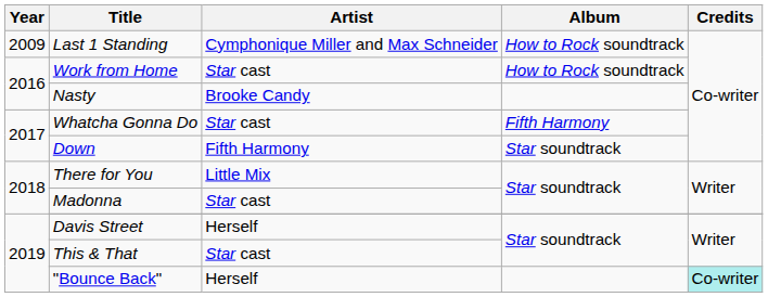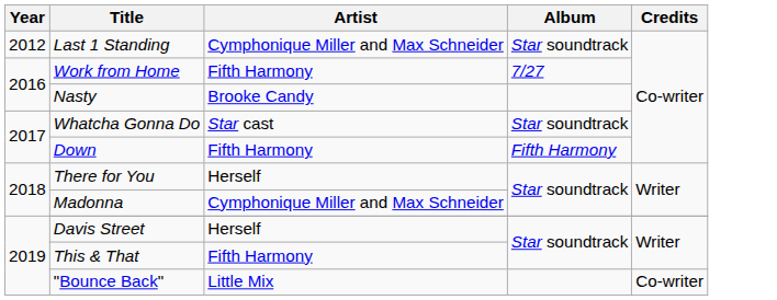Last 1 Standing | Year: 2009 -> 2012
Last 1 Standing | Album: How to Rock soundtrack -> Star soundtrack
Work from Home | Artist: Star cast -> Fifth Harmony
Work from Home | Album: How to Rock soundtrack -> 7/27
Whatcha Gonna Do | Album: Fifth Harmony -> Star soundtrack
Down | Album: Star soundtrack -> Fifth Harmony
There for You | Artist: Little Mix -> Herself
Madonna | Artist: Star cast -> Cymphonique Miller and Max Schneider
This & That | Artist: Star cast -> Fifth Harmony
"Bounce Back" | Artist: Herself -> Little Mix
"Bounce Back" | Credits: paleturquoise background -> no background
